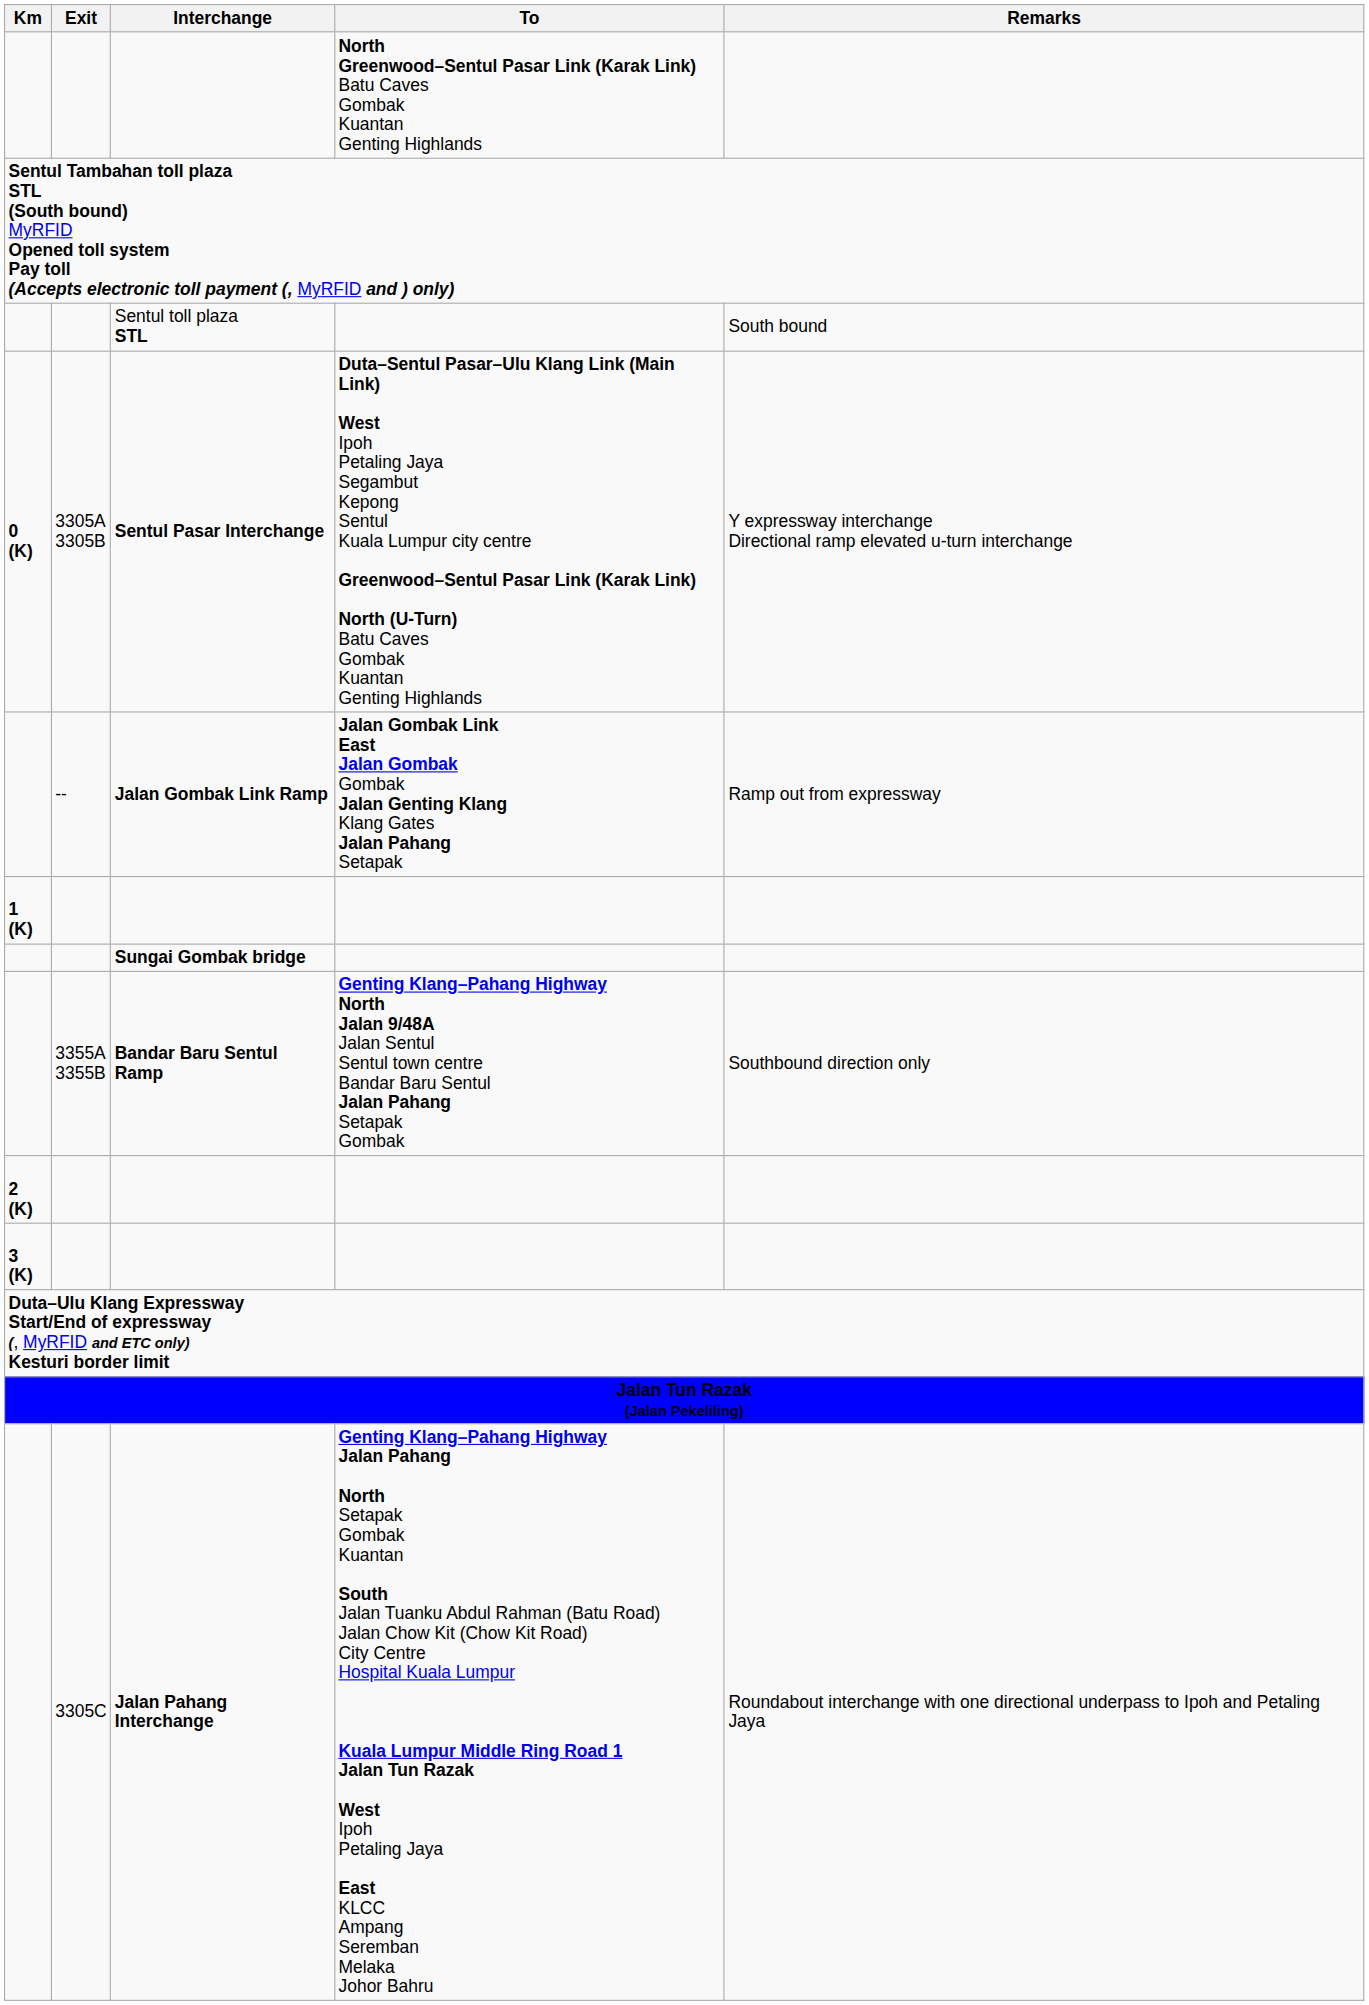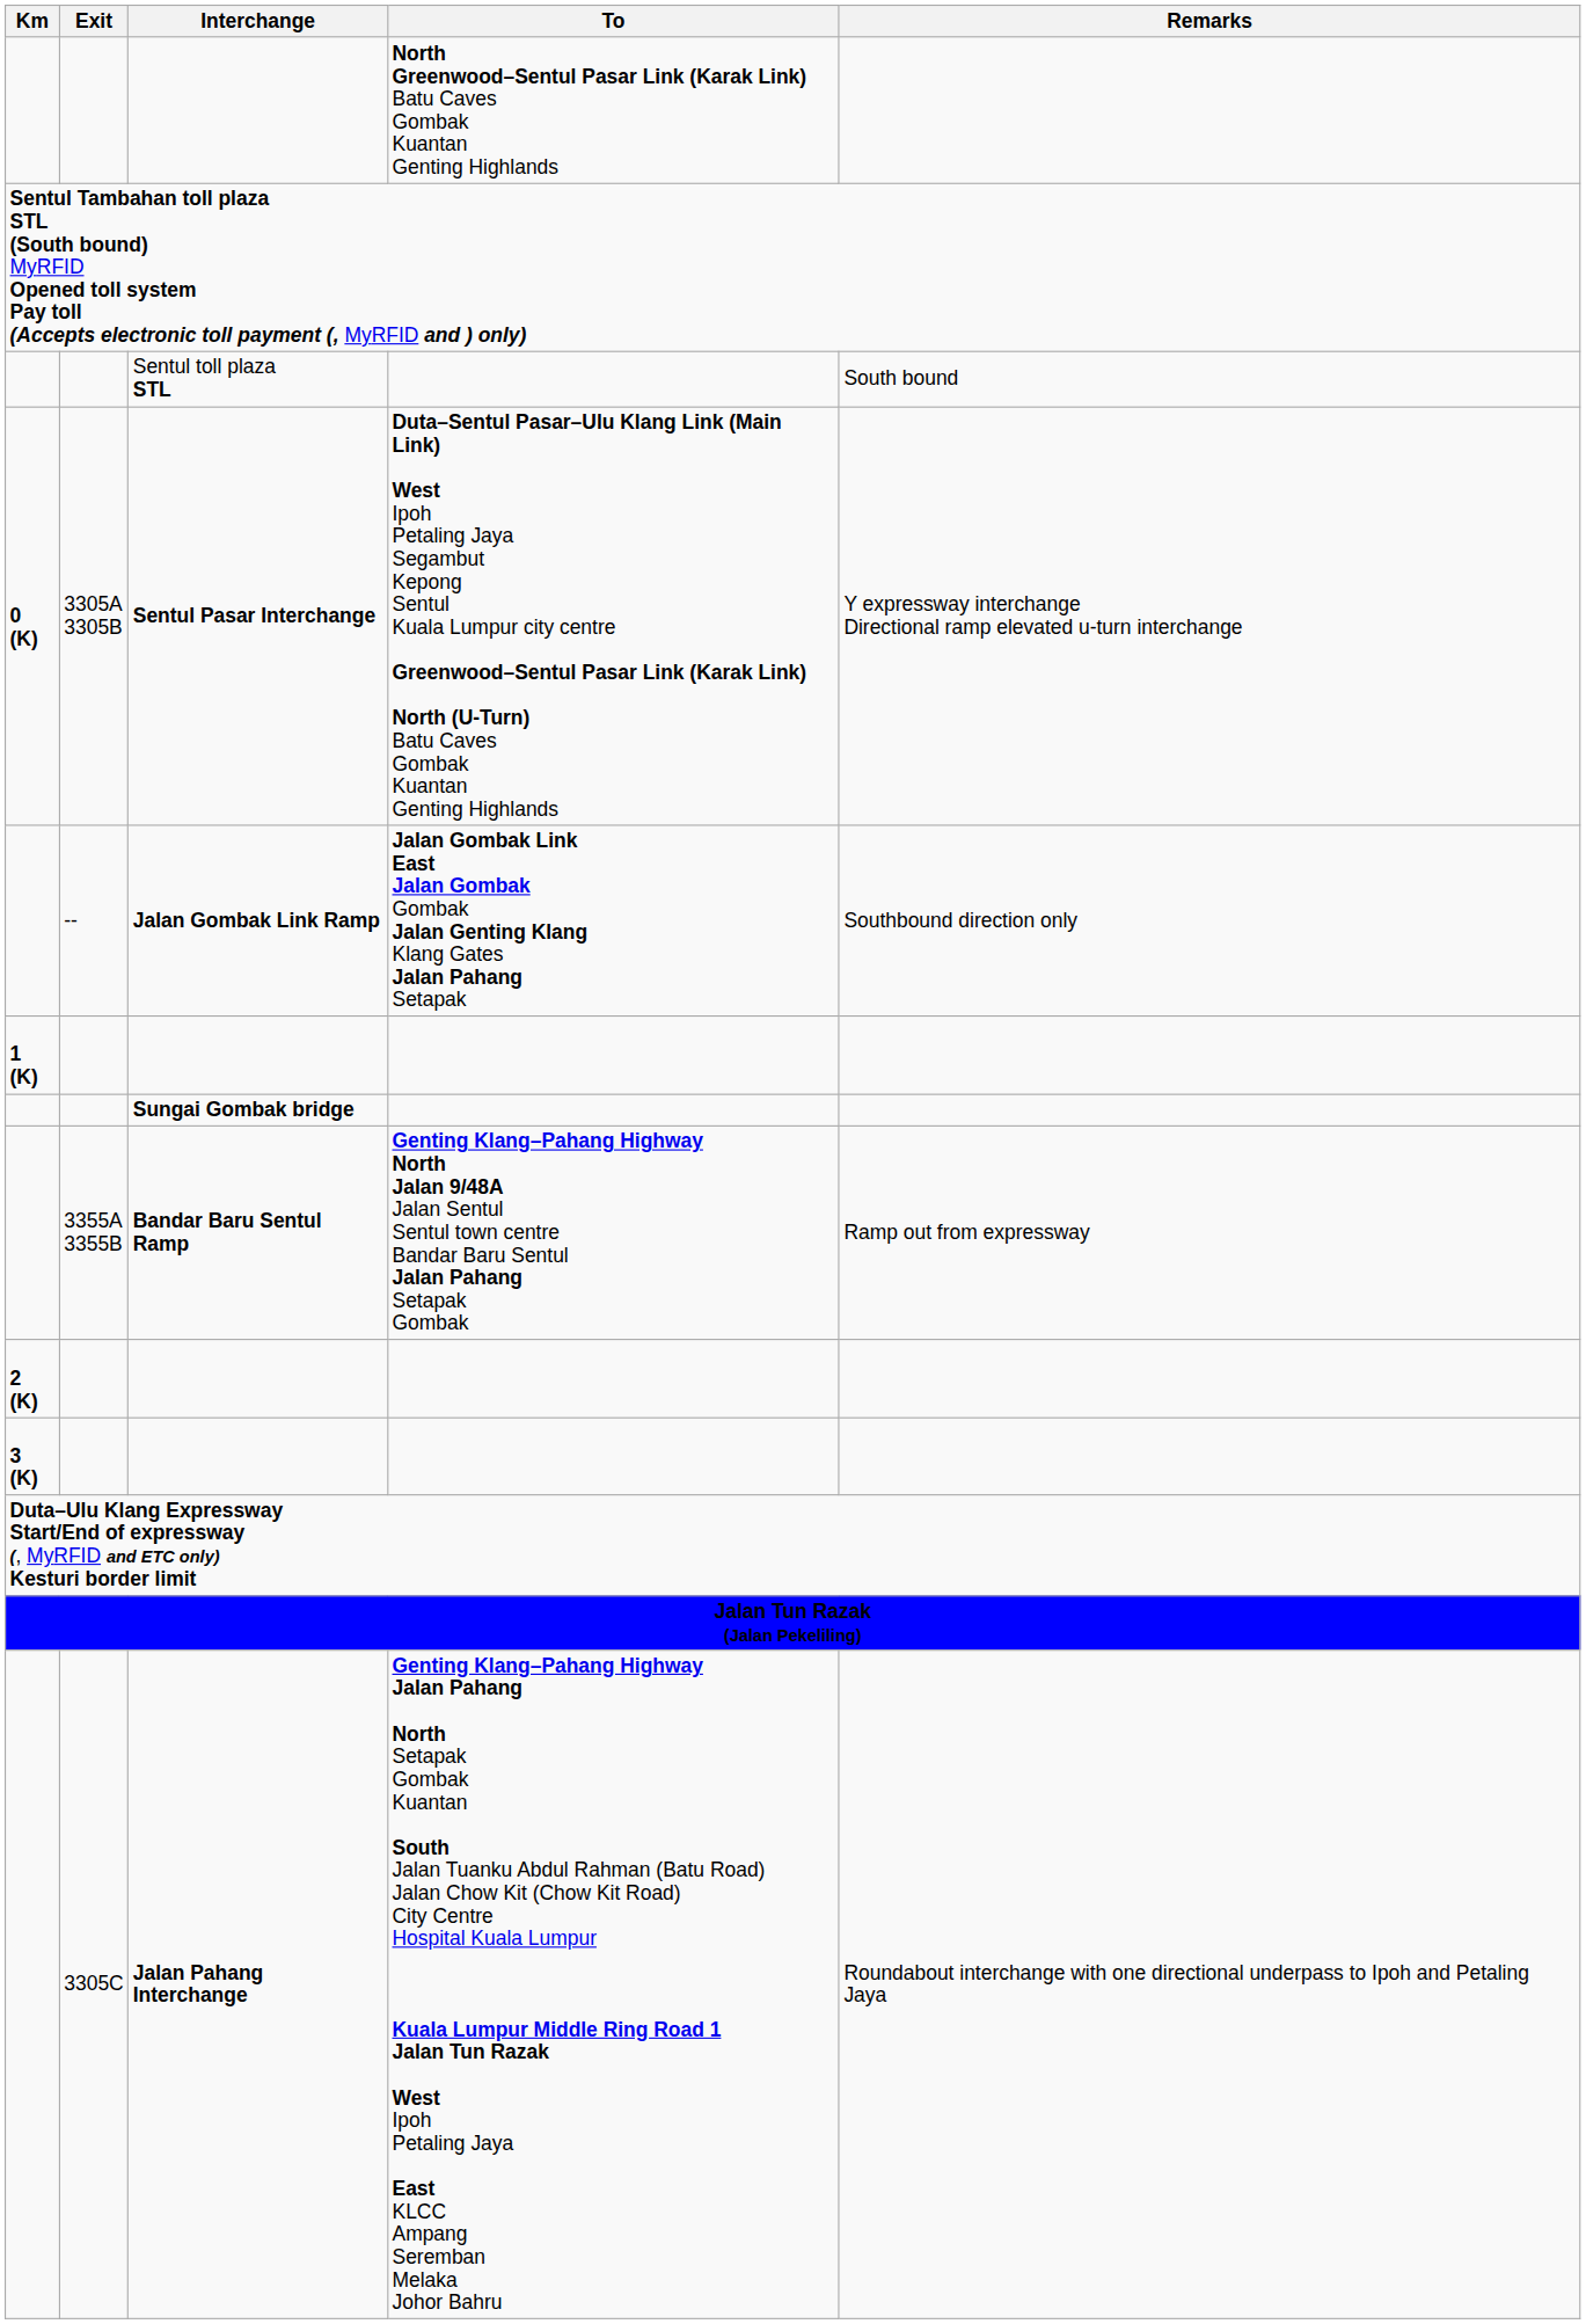Jalan Gombak Link Ramp | Remarks: Ramp out from expressway -> Southbound direction only
Bandar Baru Sentul Ramp | Remarks: Southbound direction only -> Ramp out from expressway
